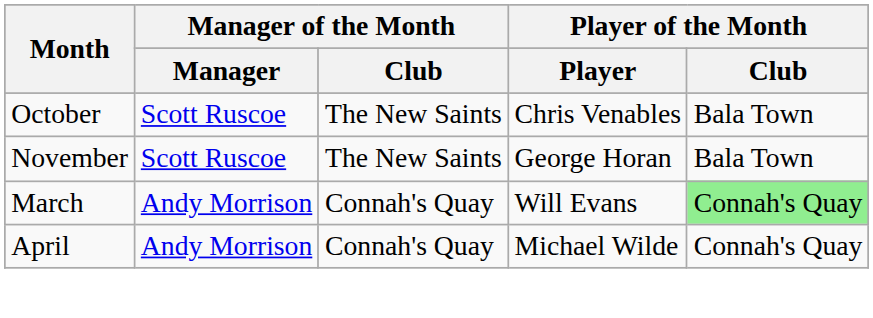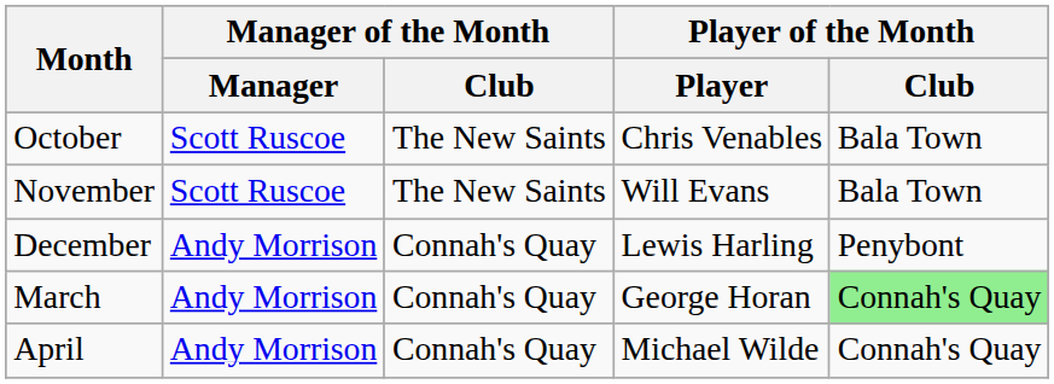November | Player of the Month / Player: George Horan -> Will Evans
+ row: December | Andy Morrison | Connah's Quay | Lewis Harling | Penybont
March | Player of the Month / Player: Will Evans -> George Horan
